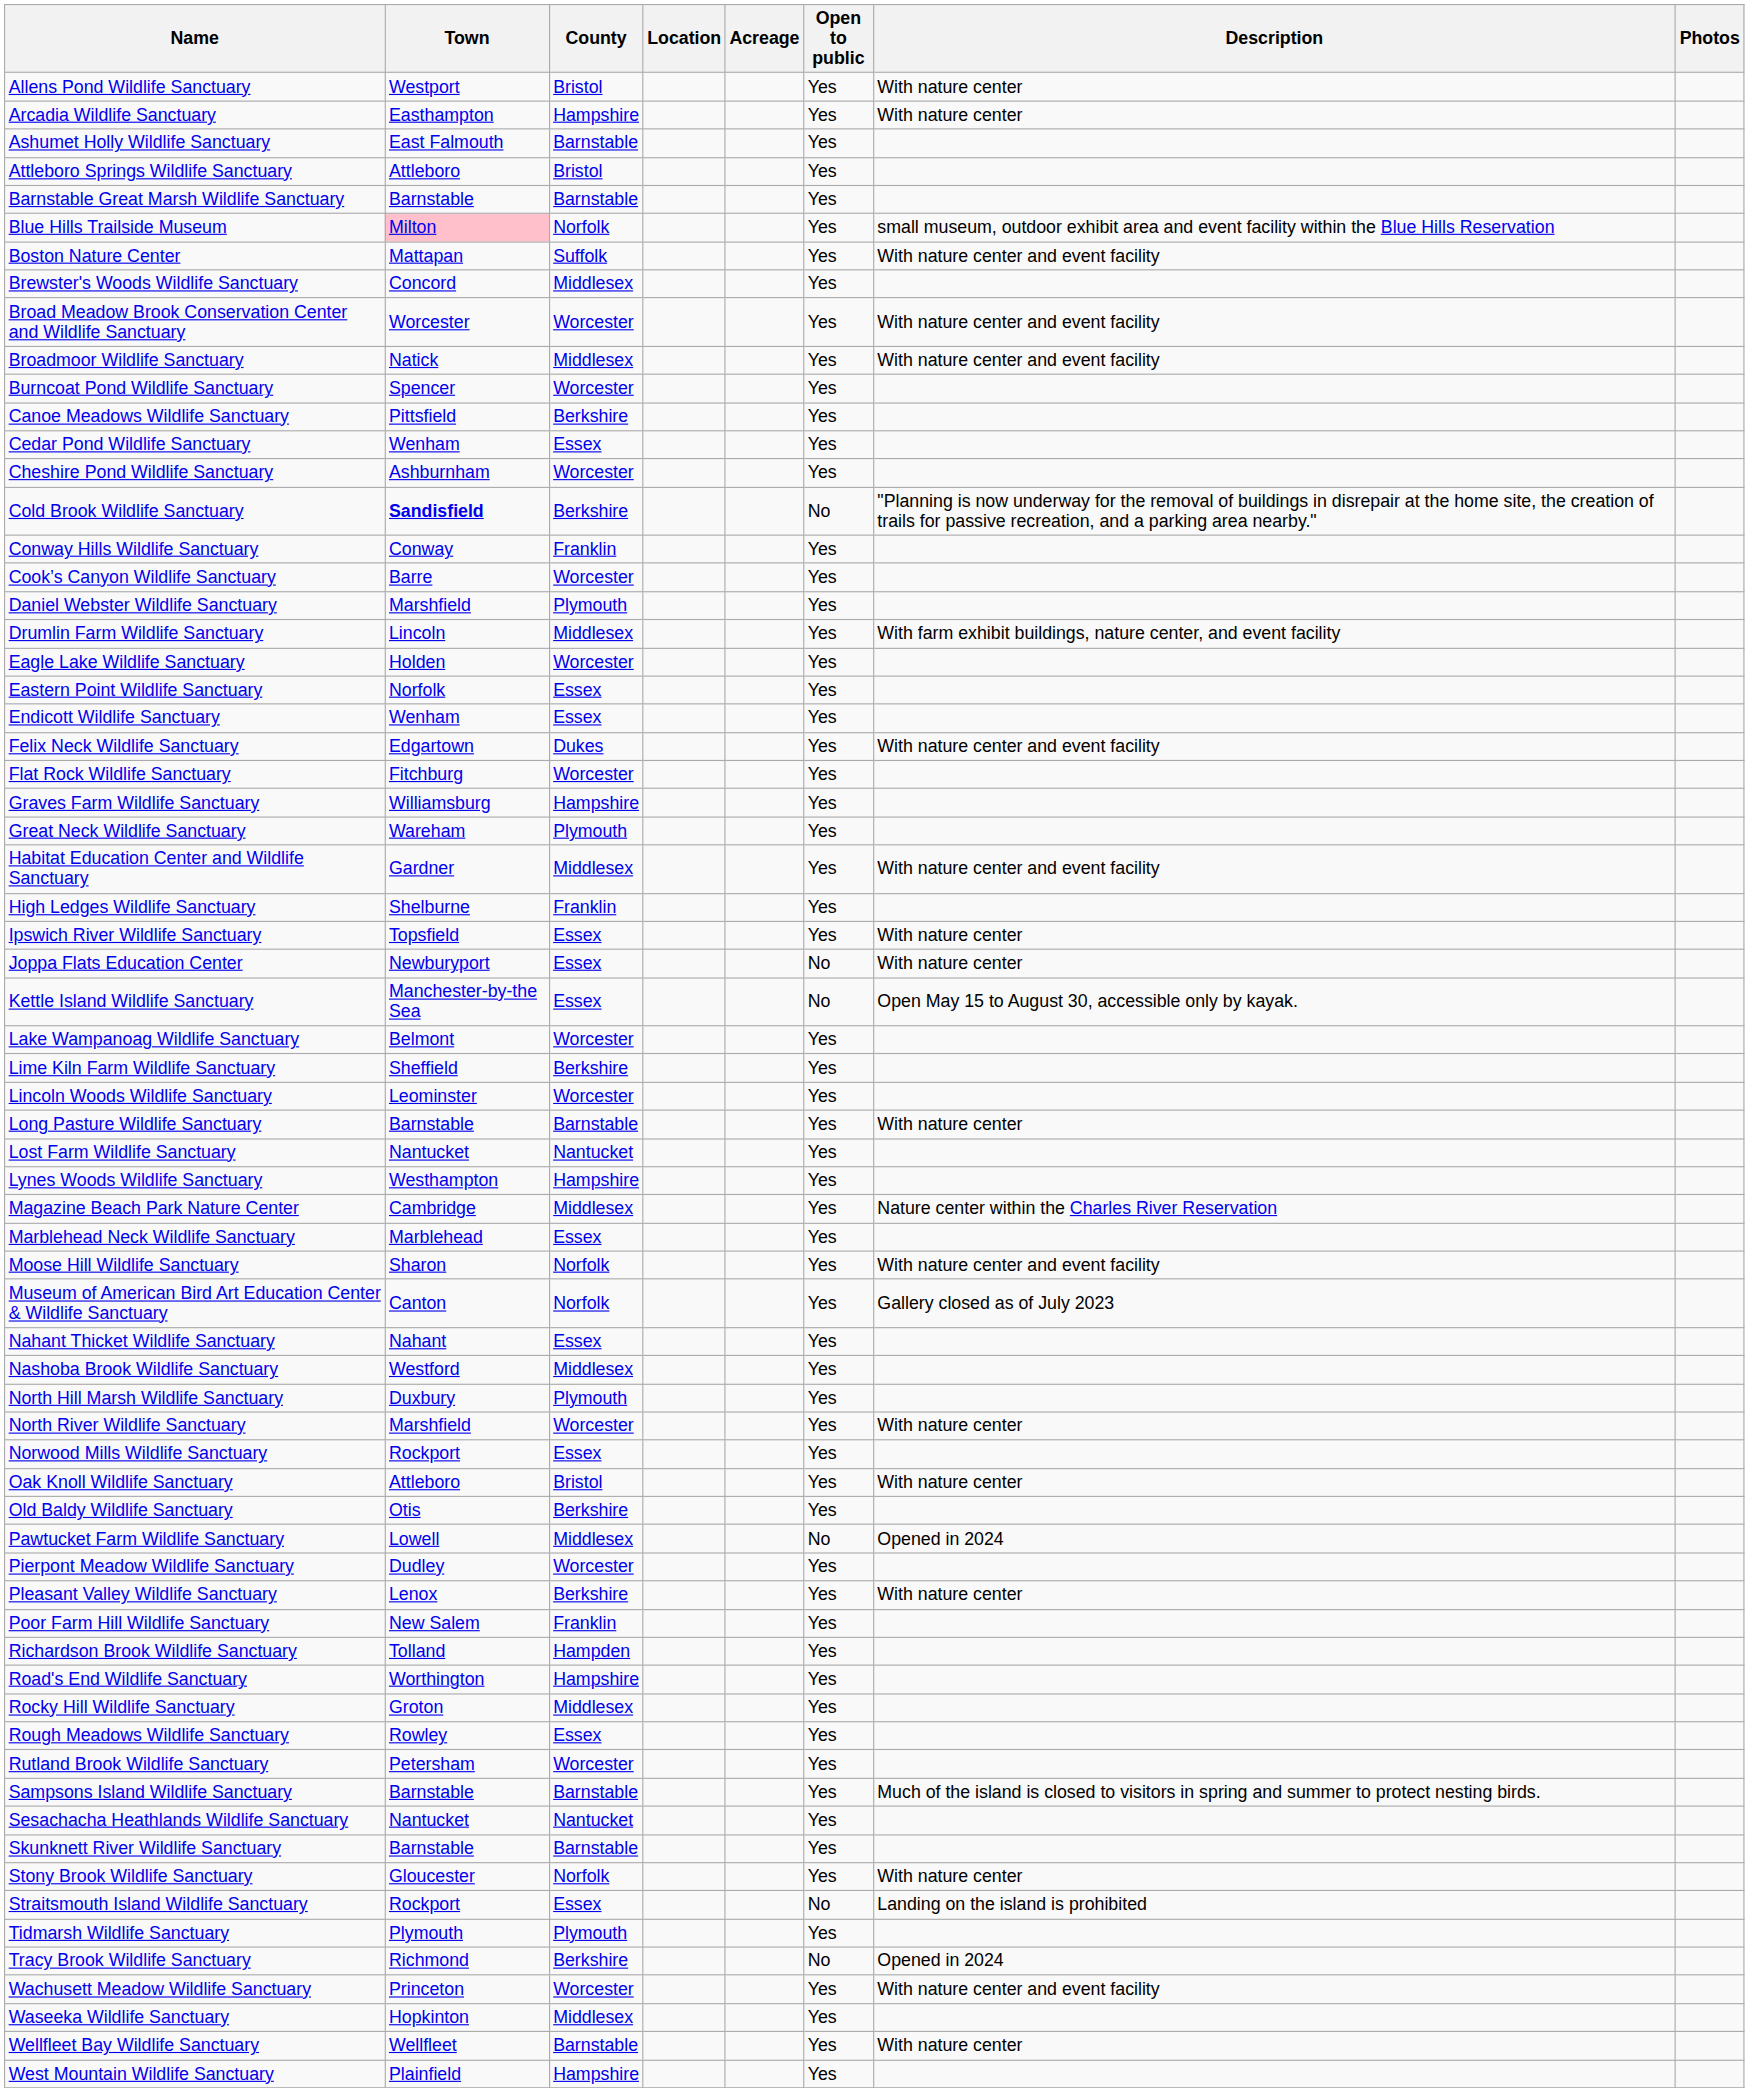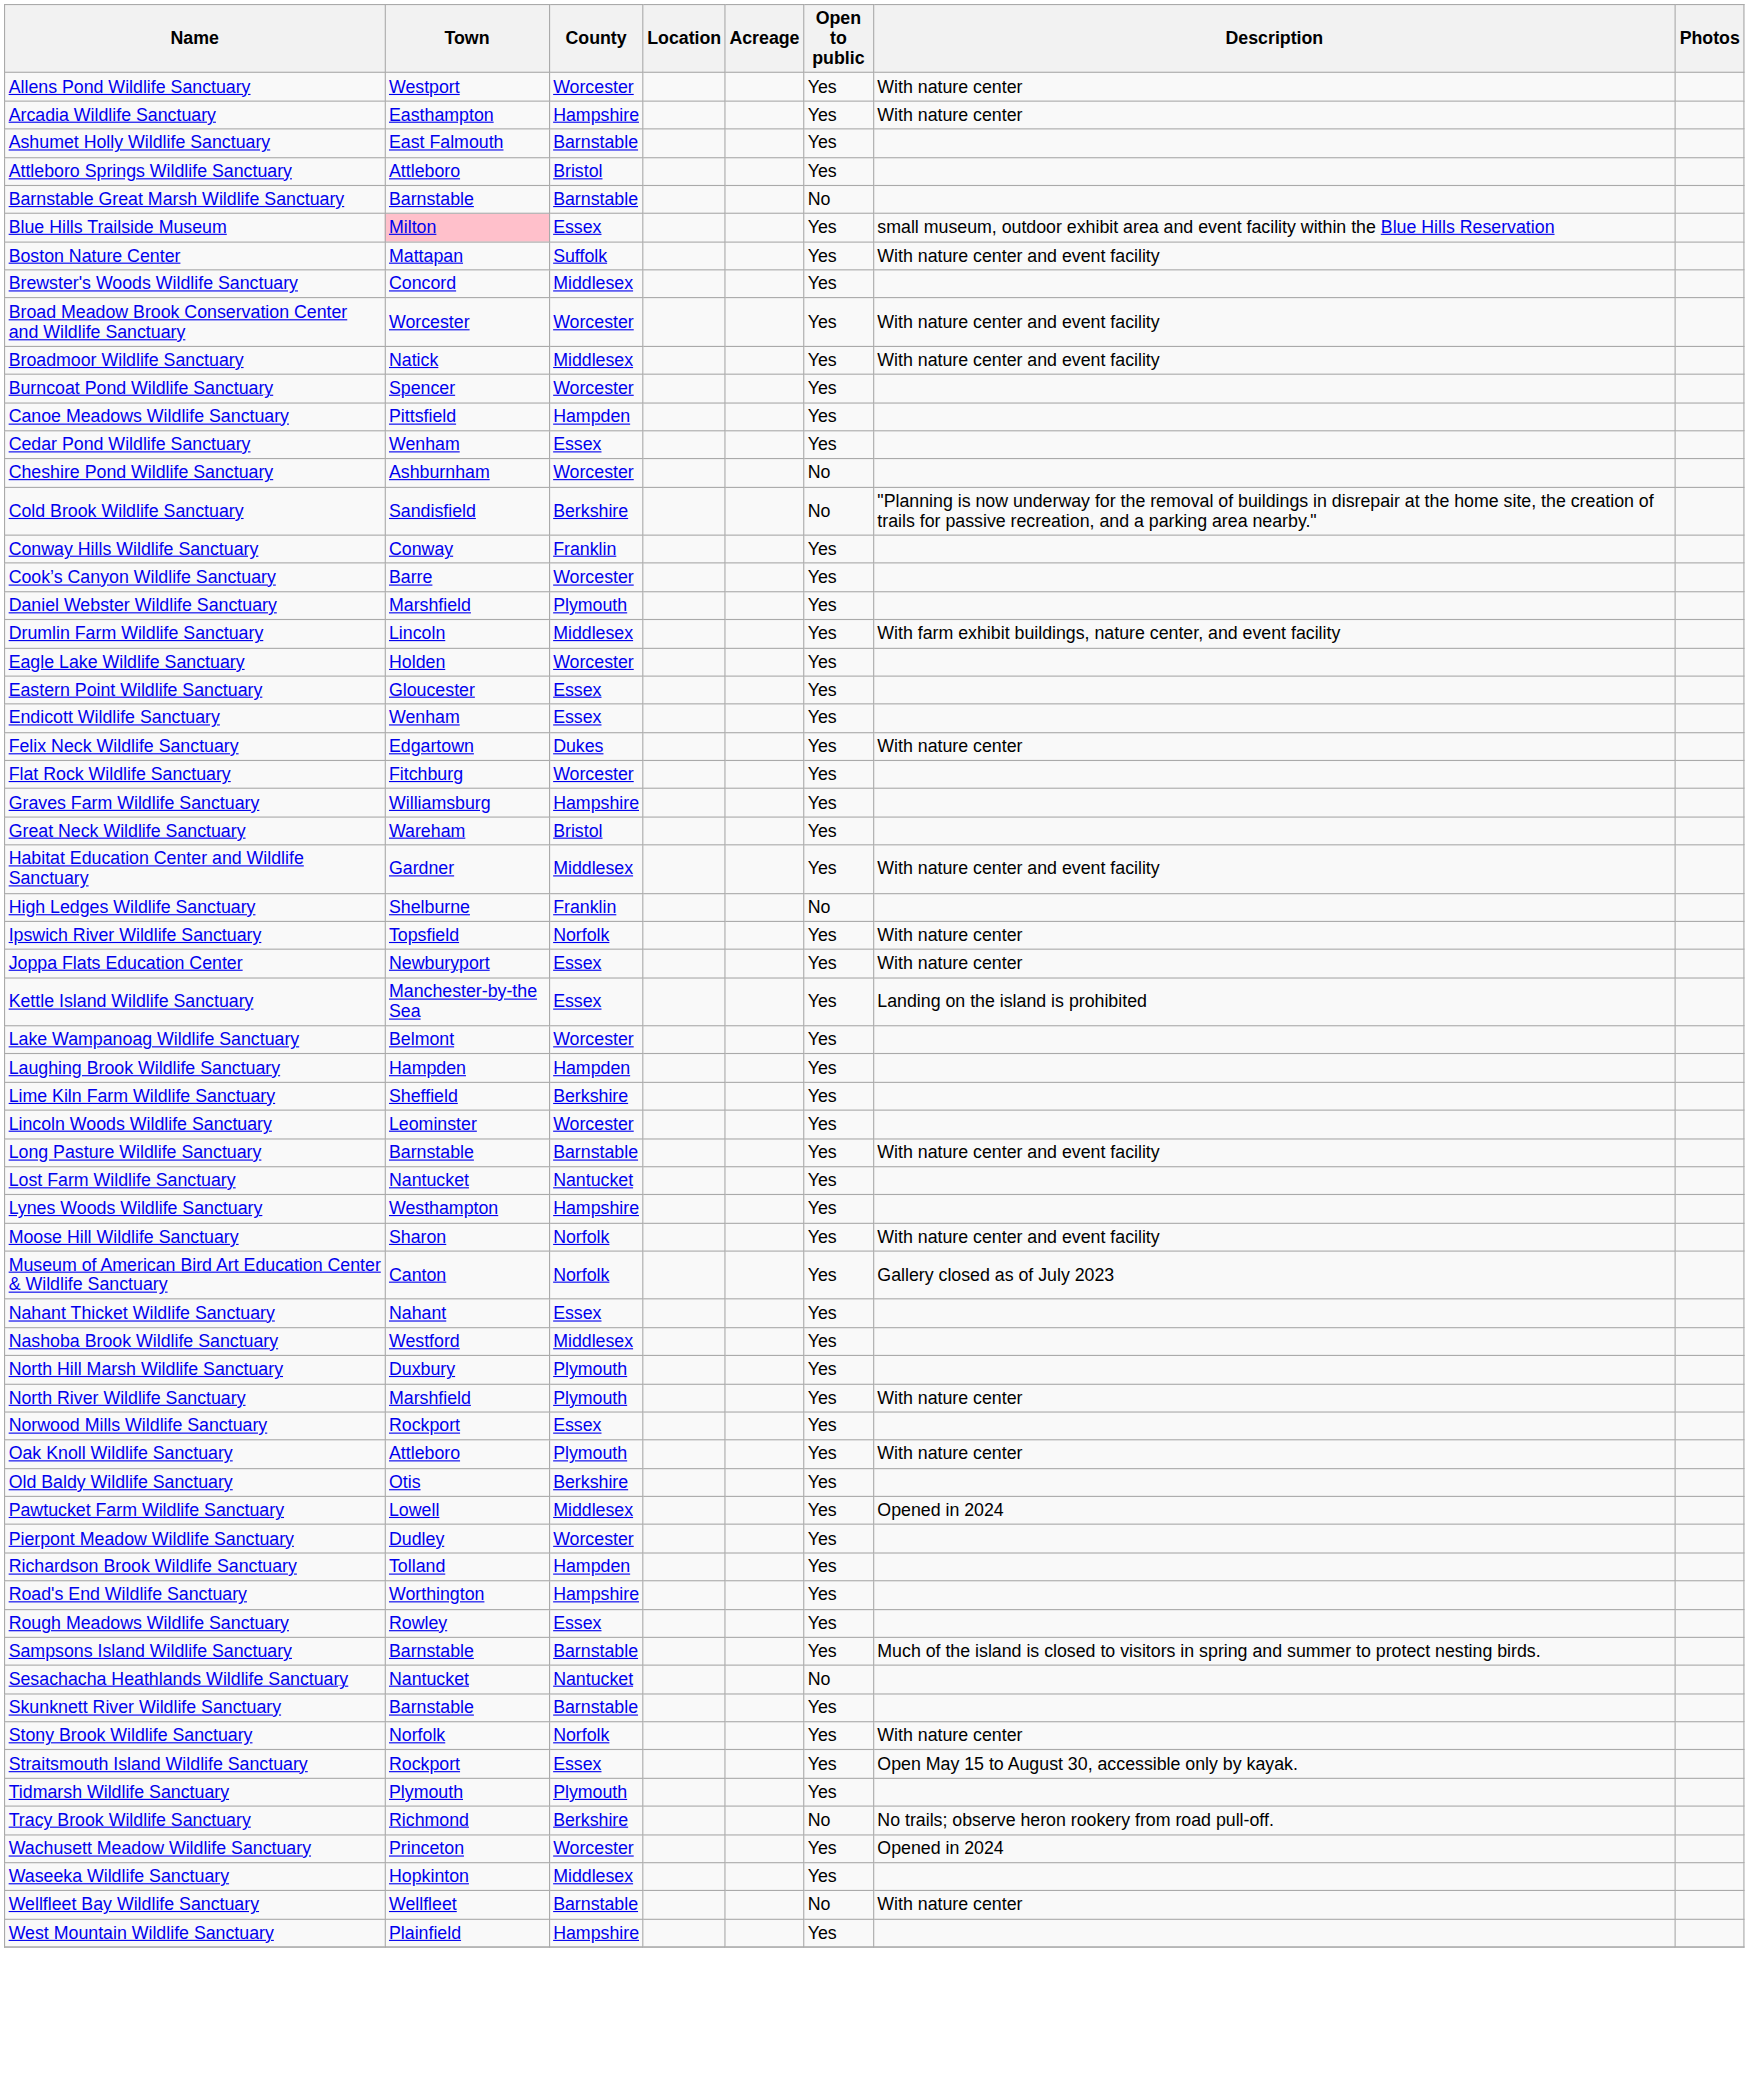Allens Pond Wildlife Sanctuary | County: Bristol -> Worcester
Barnstable Great Marsh Wildlife Sanctuary | Open to public: Yes -> No
Blue Hills Trailside Museum | County: Norfolk -> Essex
Canoe Meadows Wildlife Sanctuary | County: Berkshire -> Hampden
Cheshire Pond Wildlife Sanctuary | Open to public: Yes -> No
Cold Brook Wildlife Sanctuary | Town: bold -> normal
Eastern Point Wildlife Sanctuary | Town: Norfolk -> Gloucester
Felix Neck Wildlife Sanctuary | Description: With nature center and event facility -> With nature center
Great Neck Wildlife Sanctuary | County: Plymouth -> Bristol
High Ledges Wildlife Sanctuary | Open to public: Yes -> No
Ipswich River Wildlife Sanctuary | County: Essex -> Norfolk
Joppa Flats Education Center | Open to public: No -> Yes
Kettle Island Wildlife Sanctuary | Open to public: No -> Yes
Kettle Island Wildlife Sanctuary | Description: Open May 15 to August 30, accessible only by kayak. -> Landing on the island is prohibited
+ row: Laughing Brook Wildlife Sanctuary | Hampden | Hampden | Yes
Long Pasture Wildlife Sanctuary | Description: With nature center -> With nature center and event facility
- row: Magazine Beach Park Nature Center | Cambridge | Middlesex | Yes | Nature center within the Charles River Reservation
- row: Marblehead Neck Wildlife Sanctuary | Marblehead | Essex | Yes
North River Wildlife Sanctuary | County: Worcester -> Plymouth
Oak Knoll Wildlife Sanctuary | County: Bristol -> Plymouth
Pawtucket Farm Wildlife Sanctuary | Open to public: No -> Yes
- row: Pleasant Valley Wildlife Sanctuary | Lenox | Berkshire | Yes | With nature center
- row: Poor Farm Hill Wildlife Sanctuary | New Salem | Franklin | Yes
- row: Rocky Hill Wildlife Sanctuary | Groton | Middlesex | Yes
- row: Rutland Brook Wildlife Sanctuary | Petersham | Worcester | Yes
Sesachacha Heathlands Wildlife Sanctuary | Open to public: Yes -> No
Stony Brook Wildlife Sanctuary | Town: Gloucester -> Norfolk
Straitsmouth Island Wildlife Sanctuary | Open to public: No -> Yes
Straitsmouth Island Wildlife Sanctuary | Description: Landing on the island is prohibited -> Open May 15 to August 30, accessible only by kayak.
Tracy Brook Wildlife Sanctuary | Description: Opened in 2024 -> No trails; observe heron rookery from road pull-off.
Wachusett Meadow Wildlife Sanctuary | Description: With nature center and event facility -> Opened in 2024
Wellfleet Bay Wildlife Sanctuary | Open to public: Yes -> No
